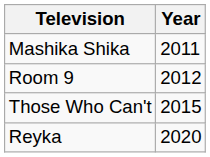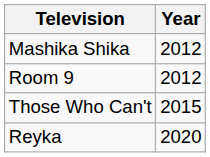Mashika Shika | Year: 2011 -> 2012
